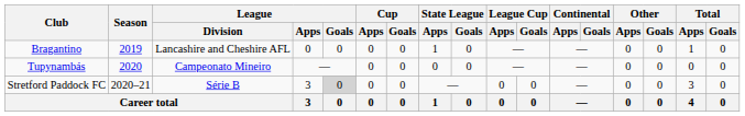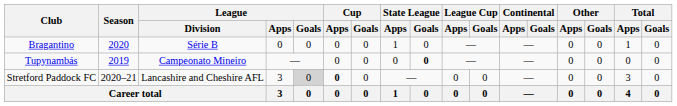Bragantino | Season: 2019 -> 2020
Bragantino | League / Division: Lancashire and Cheshire AFL -> Série B
Tupynambás | Season: 2020 -> 2019
Tupynambás | State League / Goals: normal -> bold
Stretford Paddock FC | League / Division: Série B -> Lancashire and Cheshire AFL
Stretford Paddock FC | Cup / Apps: normal -> bold
